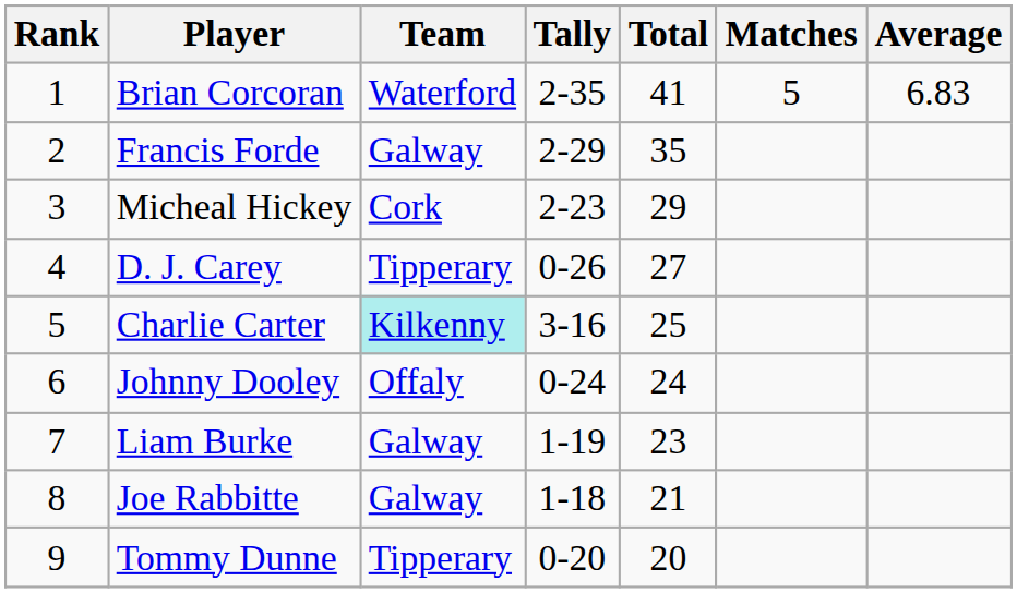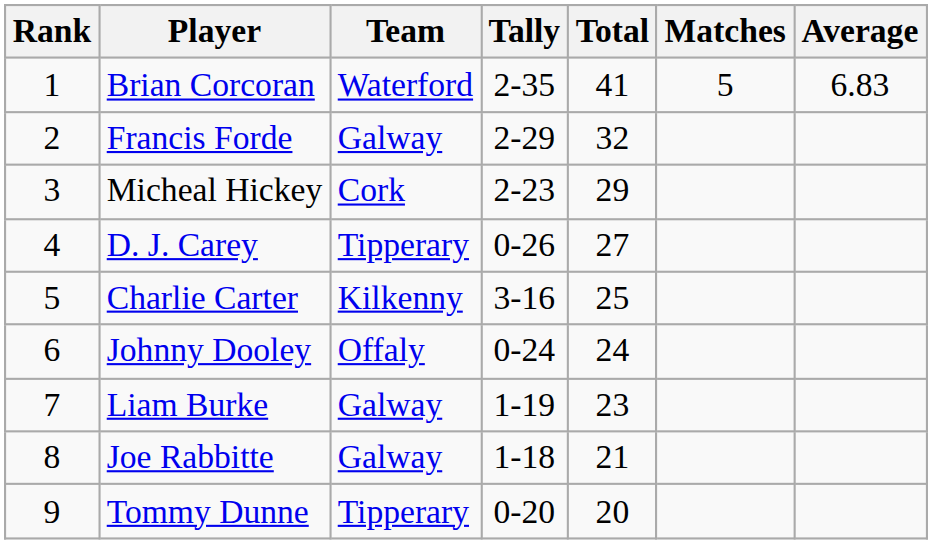Francis Forde | Total: 35 -> 32
Charlie Carter | Team: paleturquoise background -> no background
